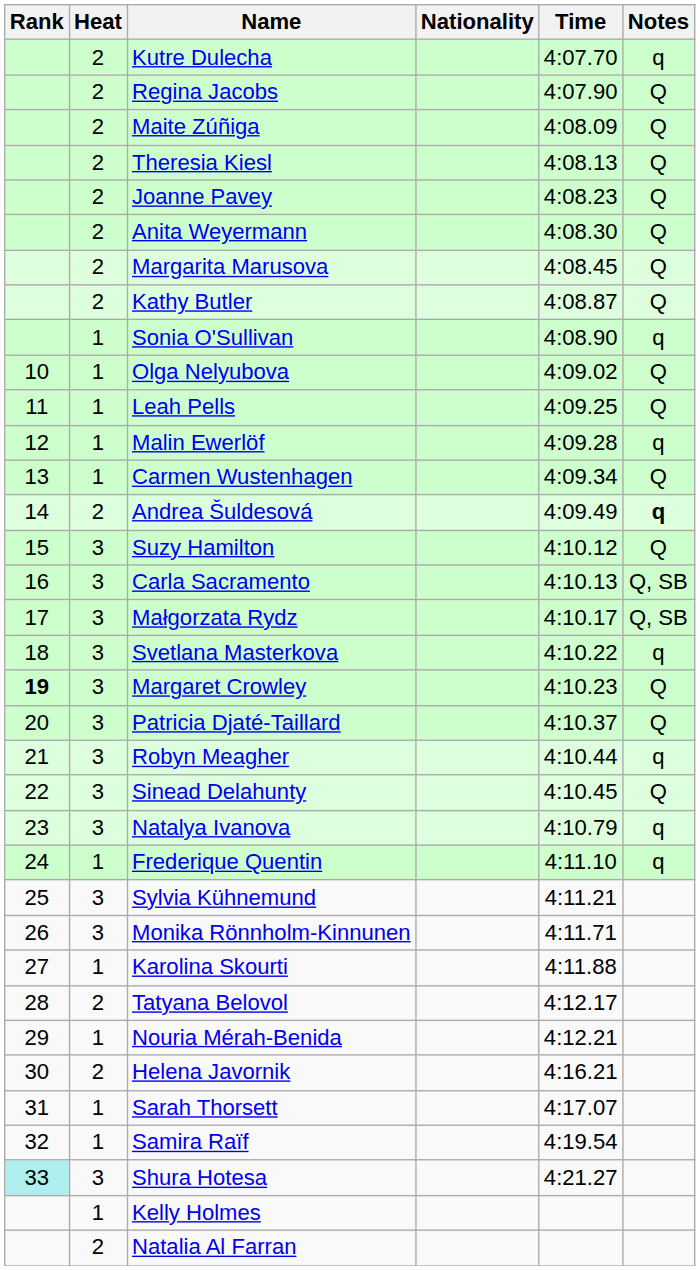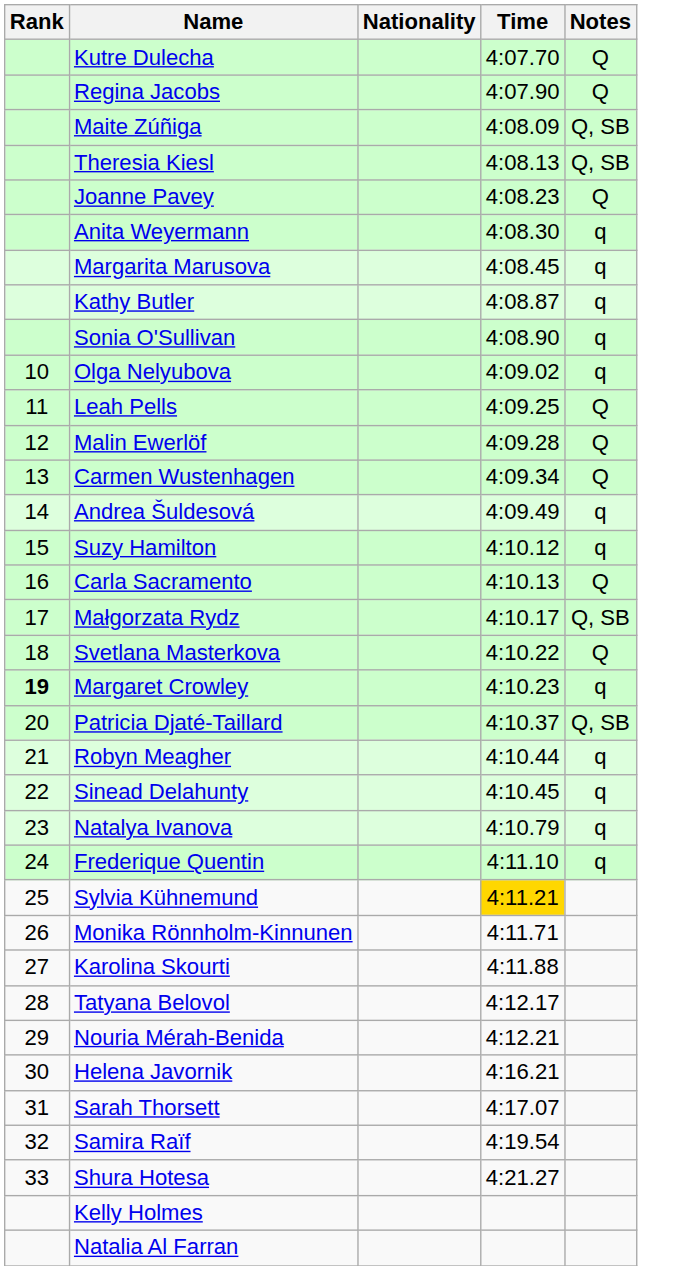- column: Heat | 2 | 2 | 2 | 2 | 2 | 2 | 2 | 2 | 1 | 1 | 1 | 1 | 1 | 2 | 3 | 3 | 3 | 3 | 3 | 3 | 3 | 3 | 3 | 1 | 3 | 3 | 1 | 2 | 1 | 2 | 1 | 1 | 3 | 1 | 2
Kutre Dulecha | Notes: q -> Q
Maite Zúñiga | Notes: Q -> Q, SB
Theresia Kiesl | Notes: Q -> Q, SB
Anita Weyermann | Notes: Q -> q
Margarita Marusova | Notes: Q -> q
Kathy Butler | Notes: Q -> q
Olga Nelyubova | Notes: Q -> q
Malin Ewerlöf | Notes: q -> Q
Andrea Šuldesová | Notes: bold -> normal
Suzy Hamilton | Notes: Q -> q
Carla Sacramento | Notes: Q, SB -> Q
Svetlana Masterkova | Notes: q -> Q
Margaret Crowley | Notes: Q -> q
Patricia Djaté-Taillard | Notes: Q -> Q, SB
Sinead Delahunty | Notes: Q -> q
Sylvia Kühnemund | Time: no background -> gold background
Shura Hotesa | Rank: paleturquoise background -> no background
